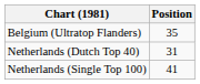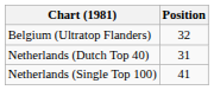Belgium (Ultratop Flanders) | Position: 35 -> 32
